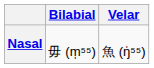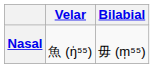columns swapped: Bilabial <-> Velar
